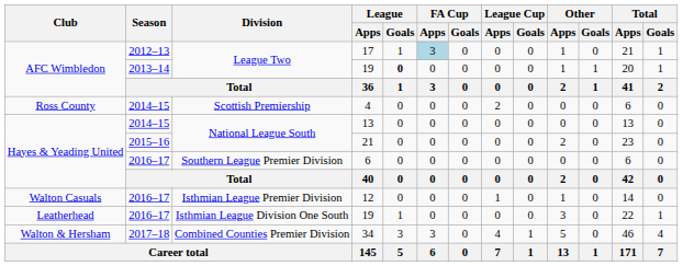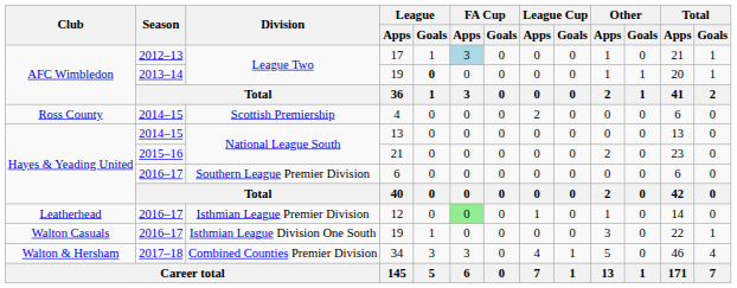12 | Club: Walton Casuals -> Leatherhead
12 | FA Cup / Apps: no background -> lightgreen background
Isthmian League Division One South / 19 | Club: Leatherhead -> Walton Casuals
